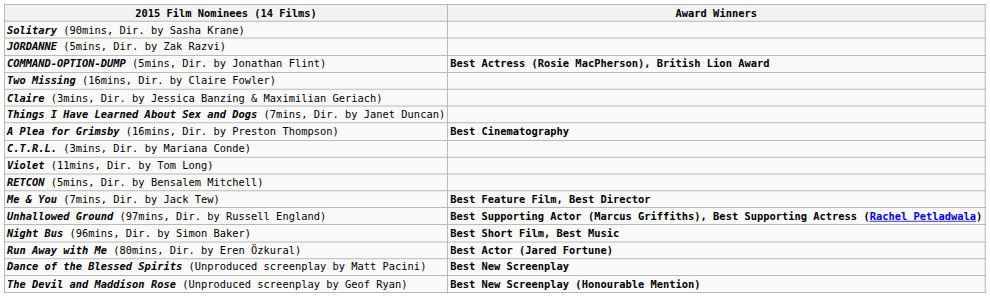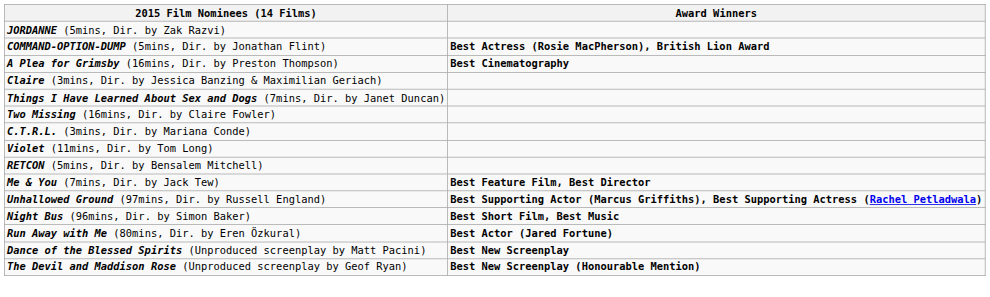- row: Solitary (90mins, Dir. by Sasha Krane)
rows swapped: A Plea for Grimsby (16mins, Dir. by Preston Thompson) <-> Two Missing (16mins, Dir. by Claire Fowler)
